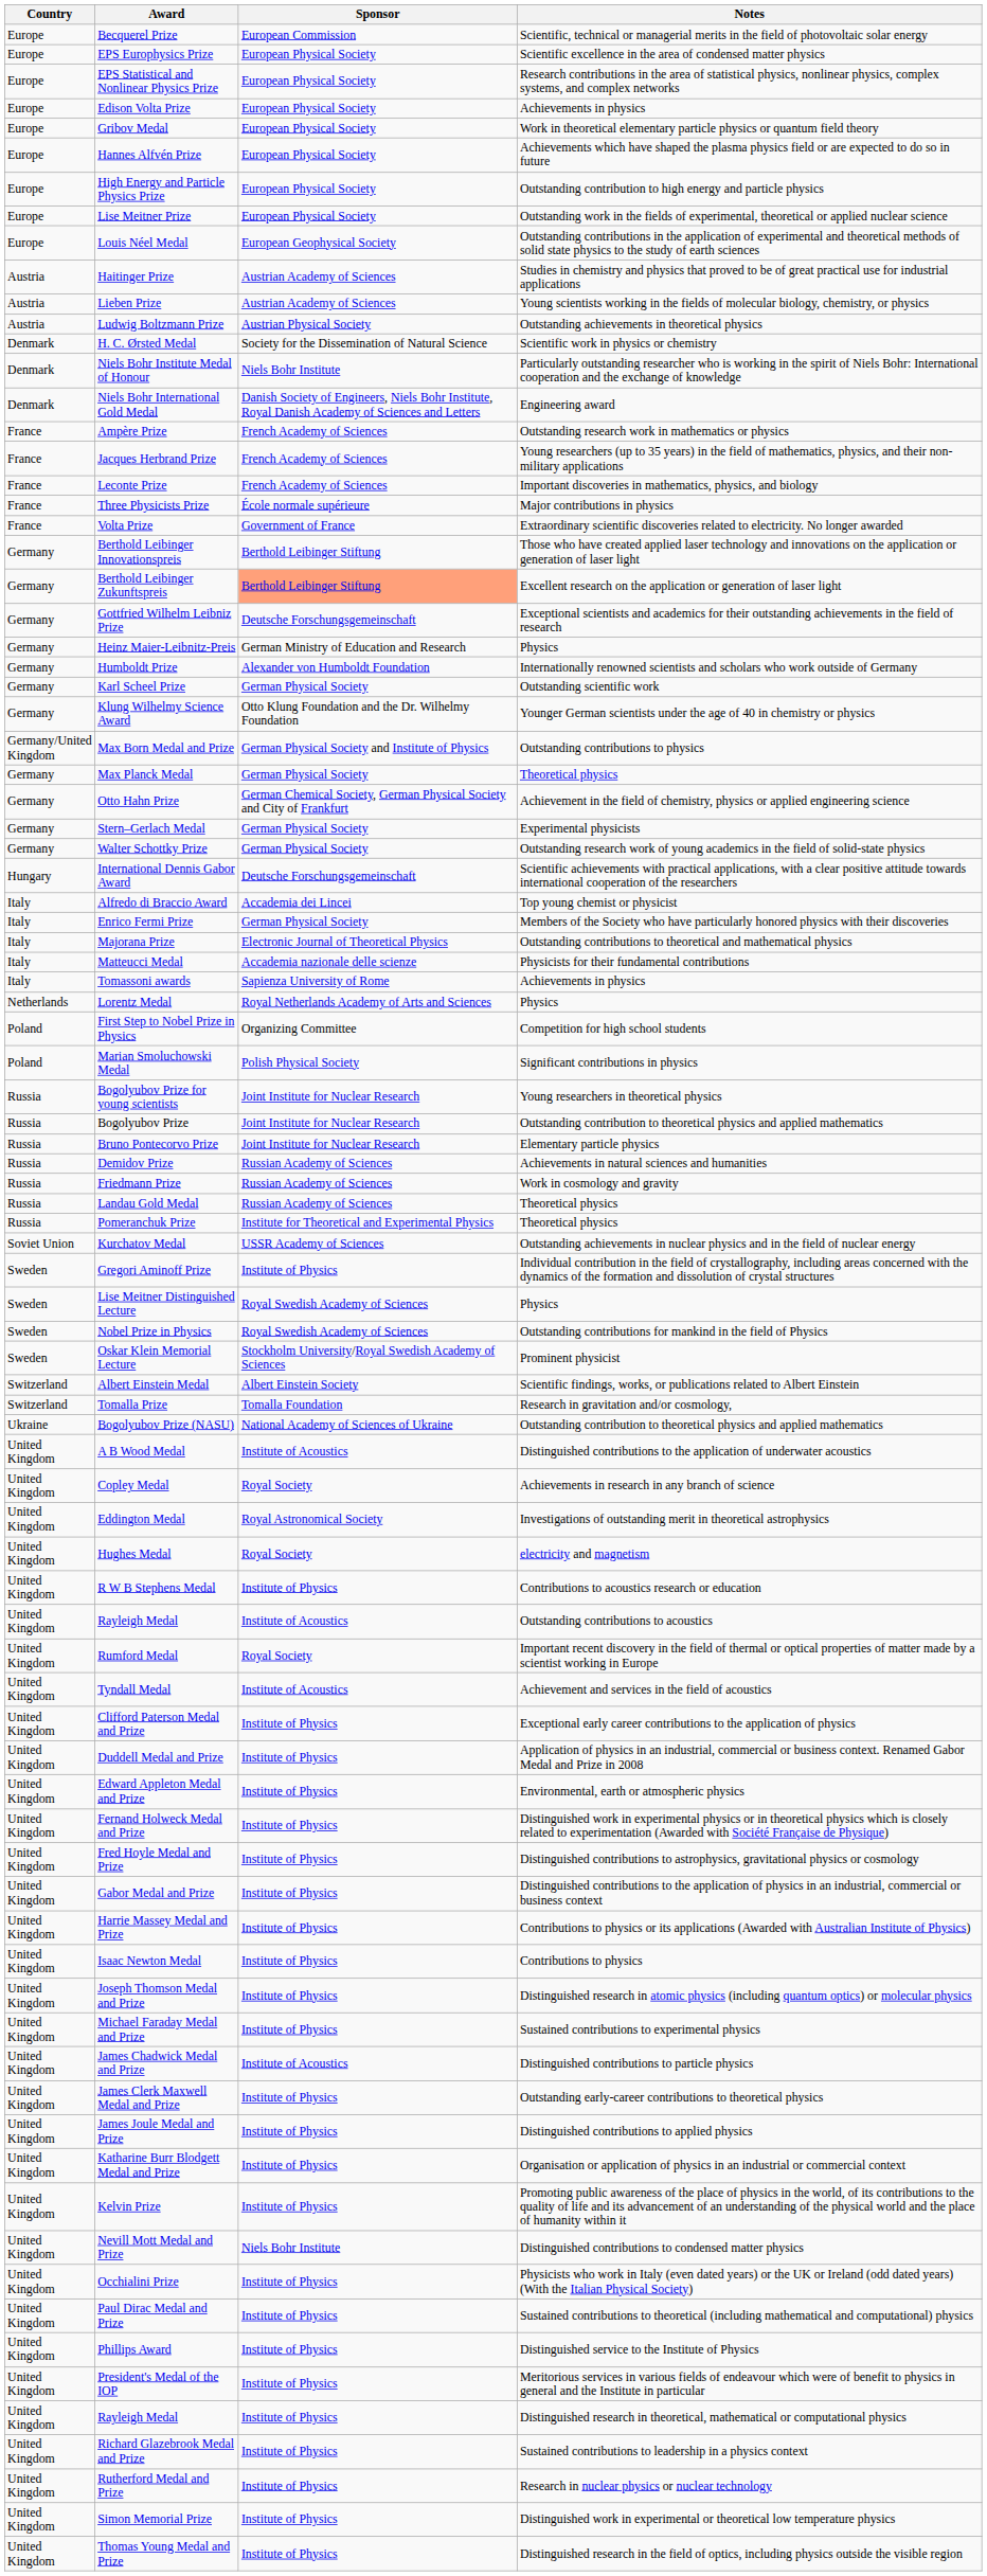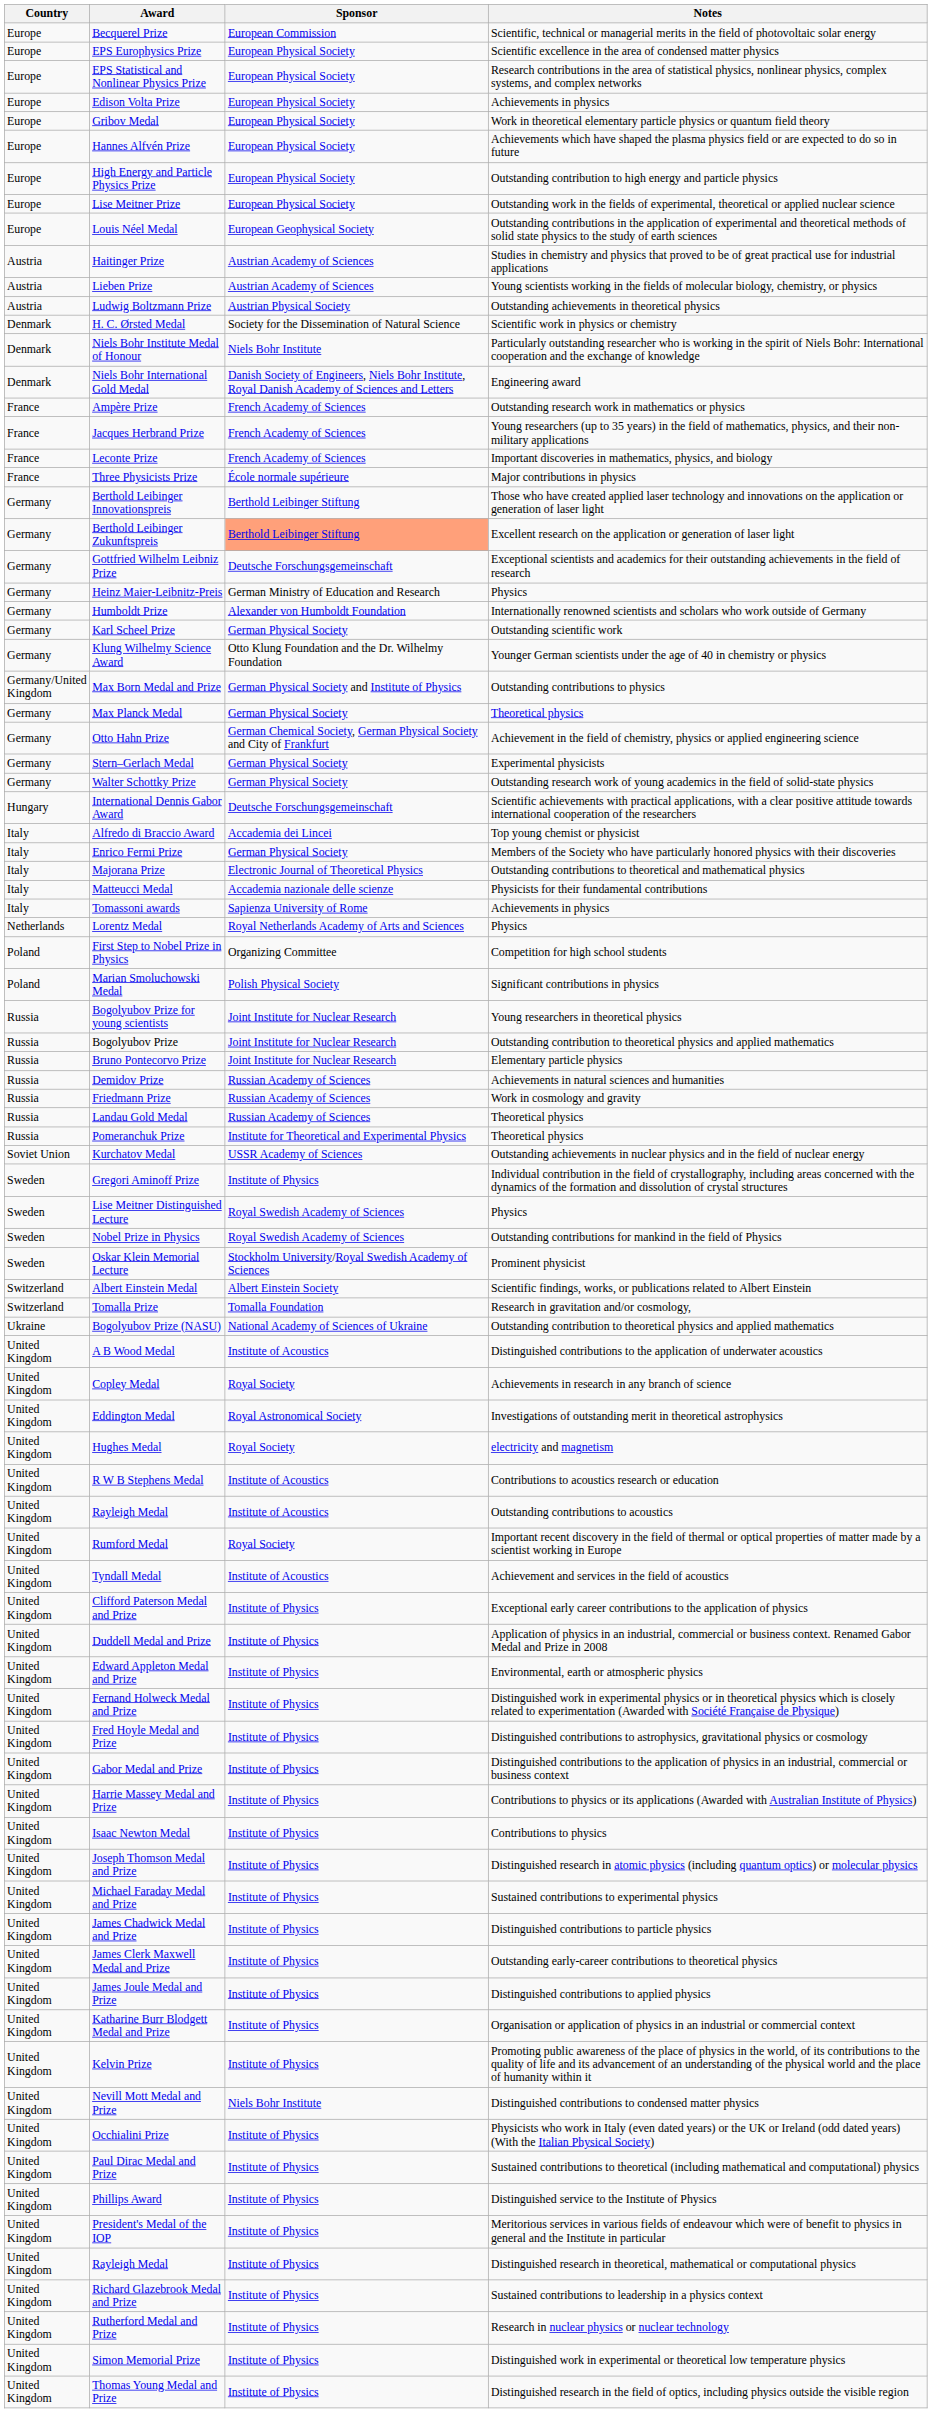- row: France | Volta Prize | Government of France | Extraordinary scientific discoveries related to electricity. No longer awarded
R W B Stephens Medal | Sponsor: Institute of Physics -> Institute of Acoustics
James Chadwick Medal and Prize | Sponsor: Institute of Acoustics -> Institute of Physics
